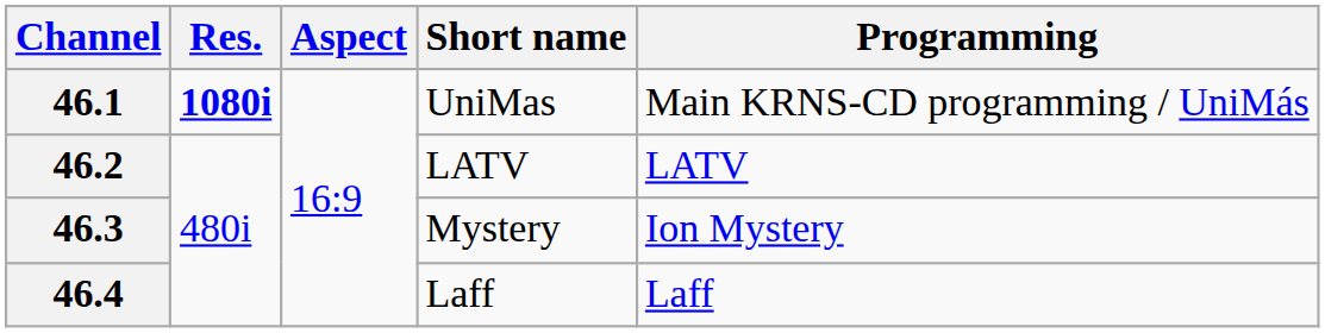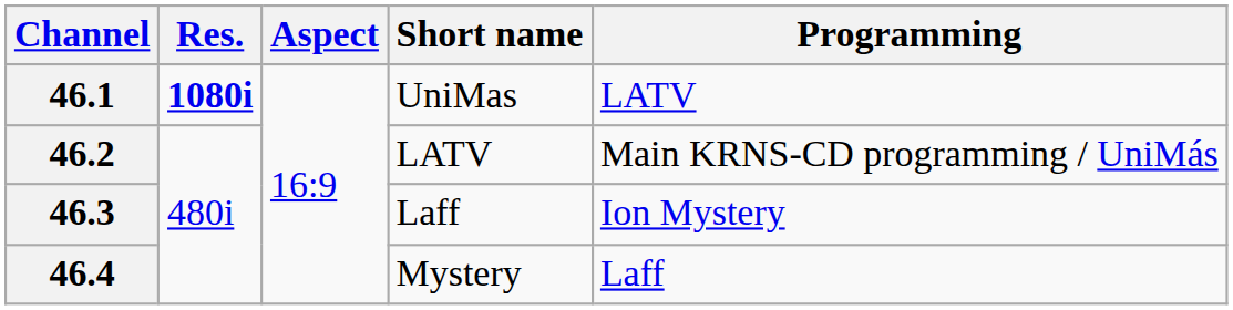46.1 | Programming: Main KRNS-CD programming / UniMás -> LATV
46.2 | Programming: LATV -> Main KRNS-CD programming / UniMás
46.3 | Short name: Mystery -> Laff
46.4 | Short name: Laff -> Mystery
